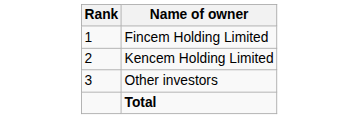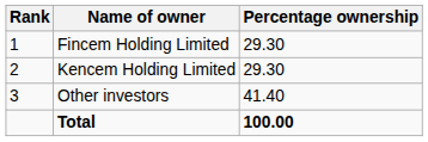+ column: Percentage ownership | 29.30 | 29.30 | 41.40 | 100.00
